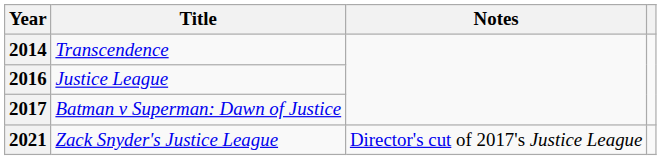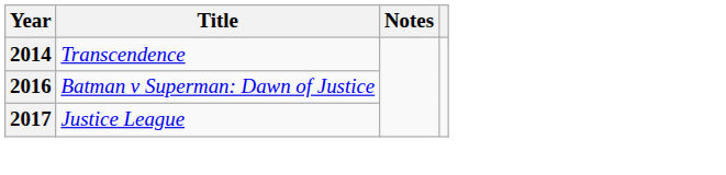2016 | Title: Justice League -> Batman v Superman: Dawn of Justice
2017 | Title: Batman v Superman: Dawn of Justice -> Justice League
- row: 2021 | Zack Snyder's Justice League | Director's cut of 2017's Justice League
